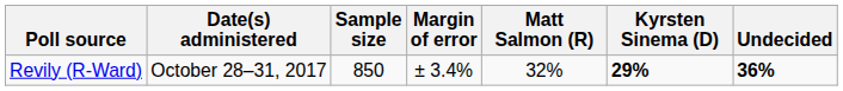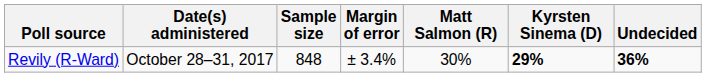Revily (R-Ward) | Sample size: 850 -> 848
Revily (R-Ward) | Matt Salmon (R): 32% -> 30%
